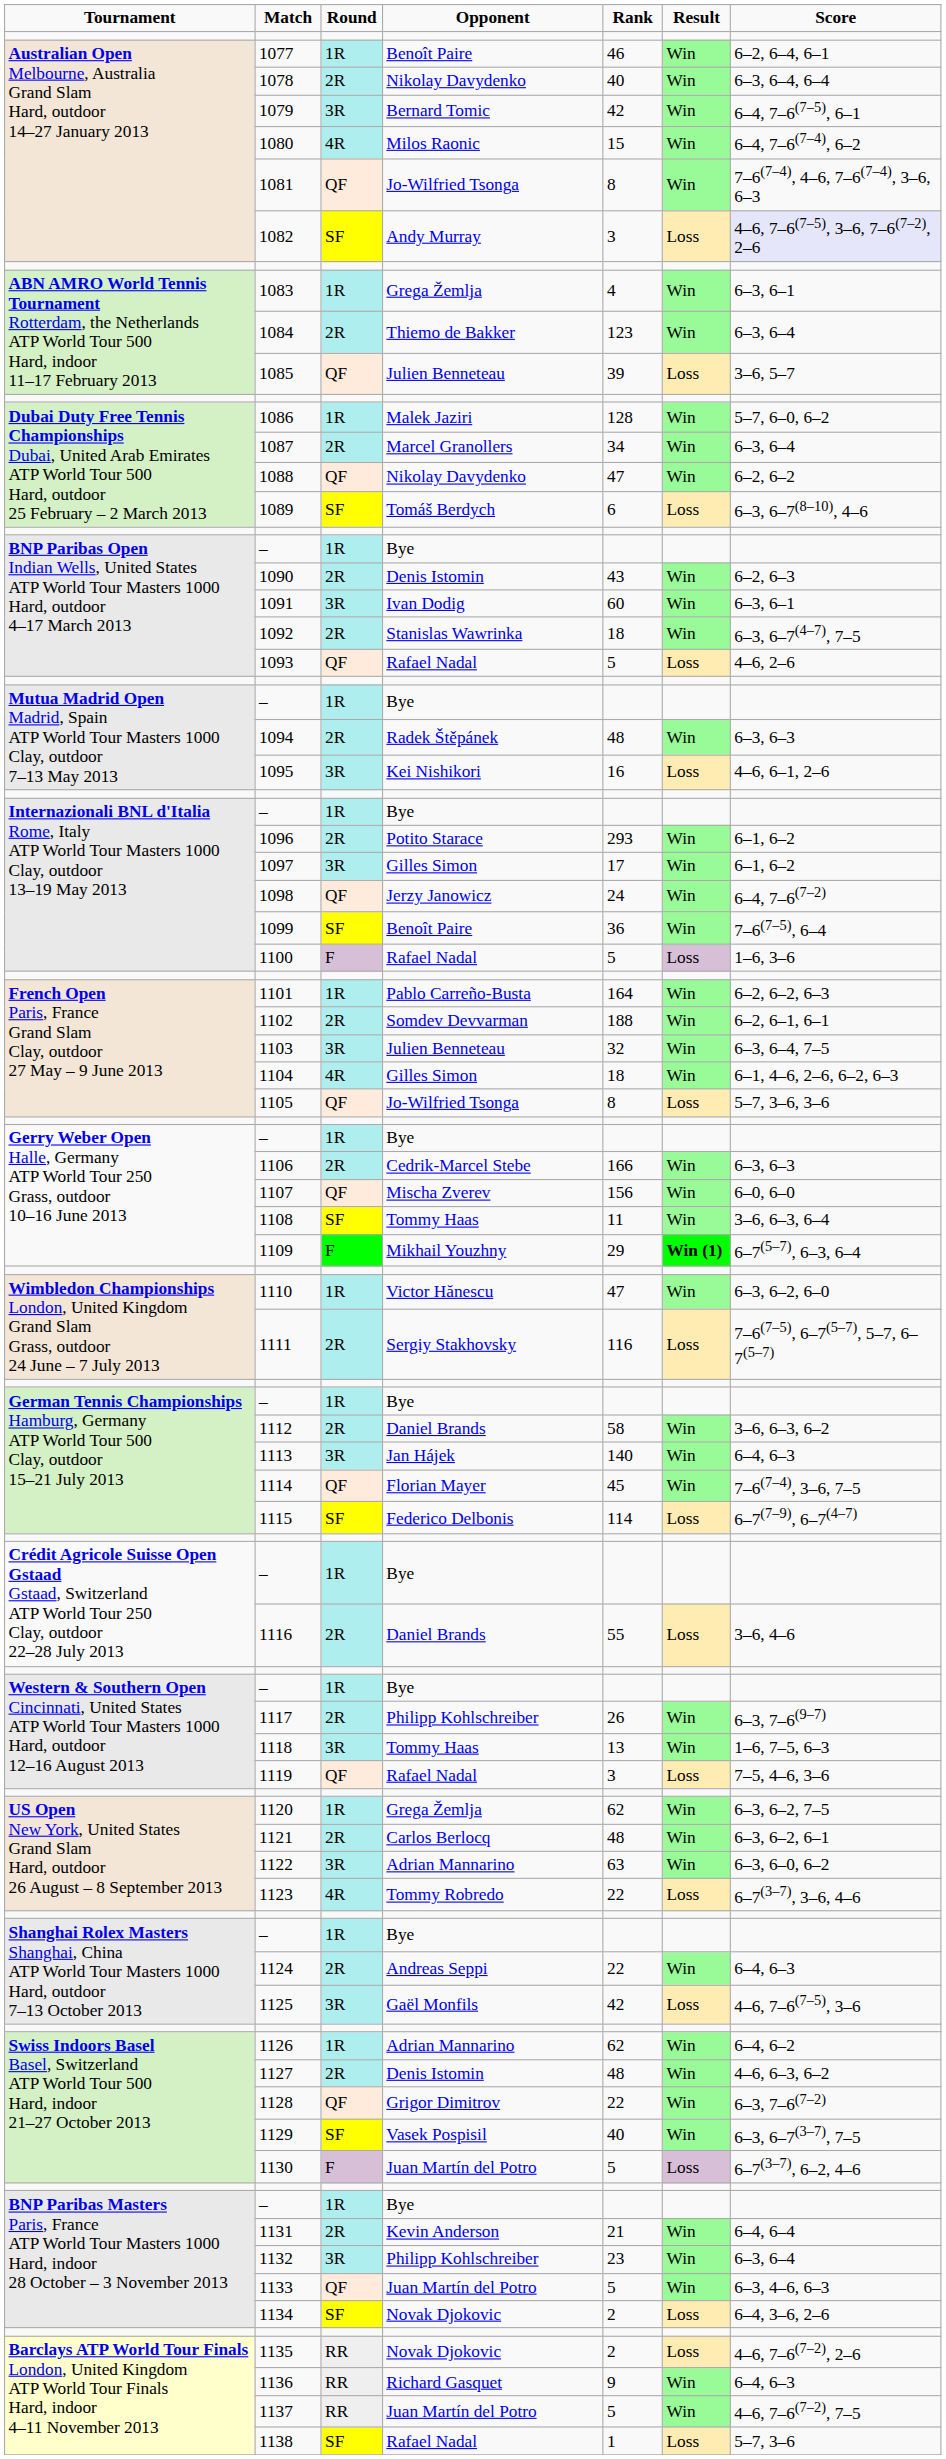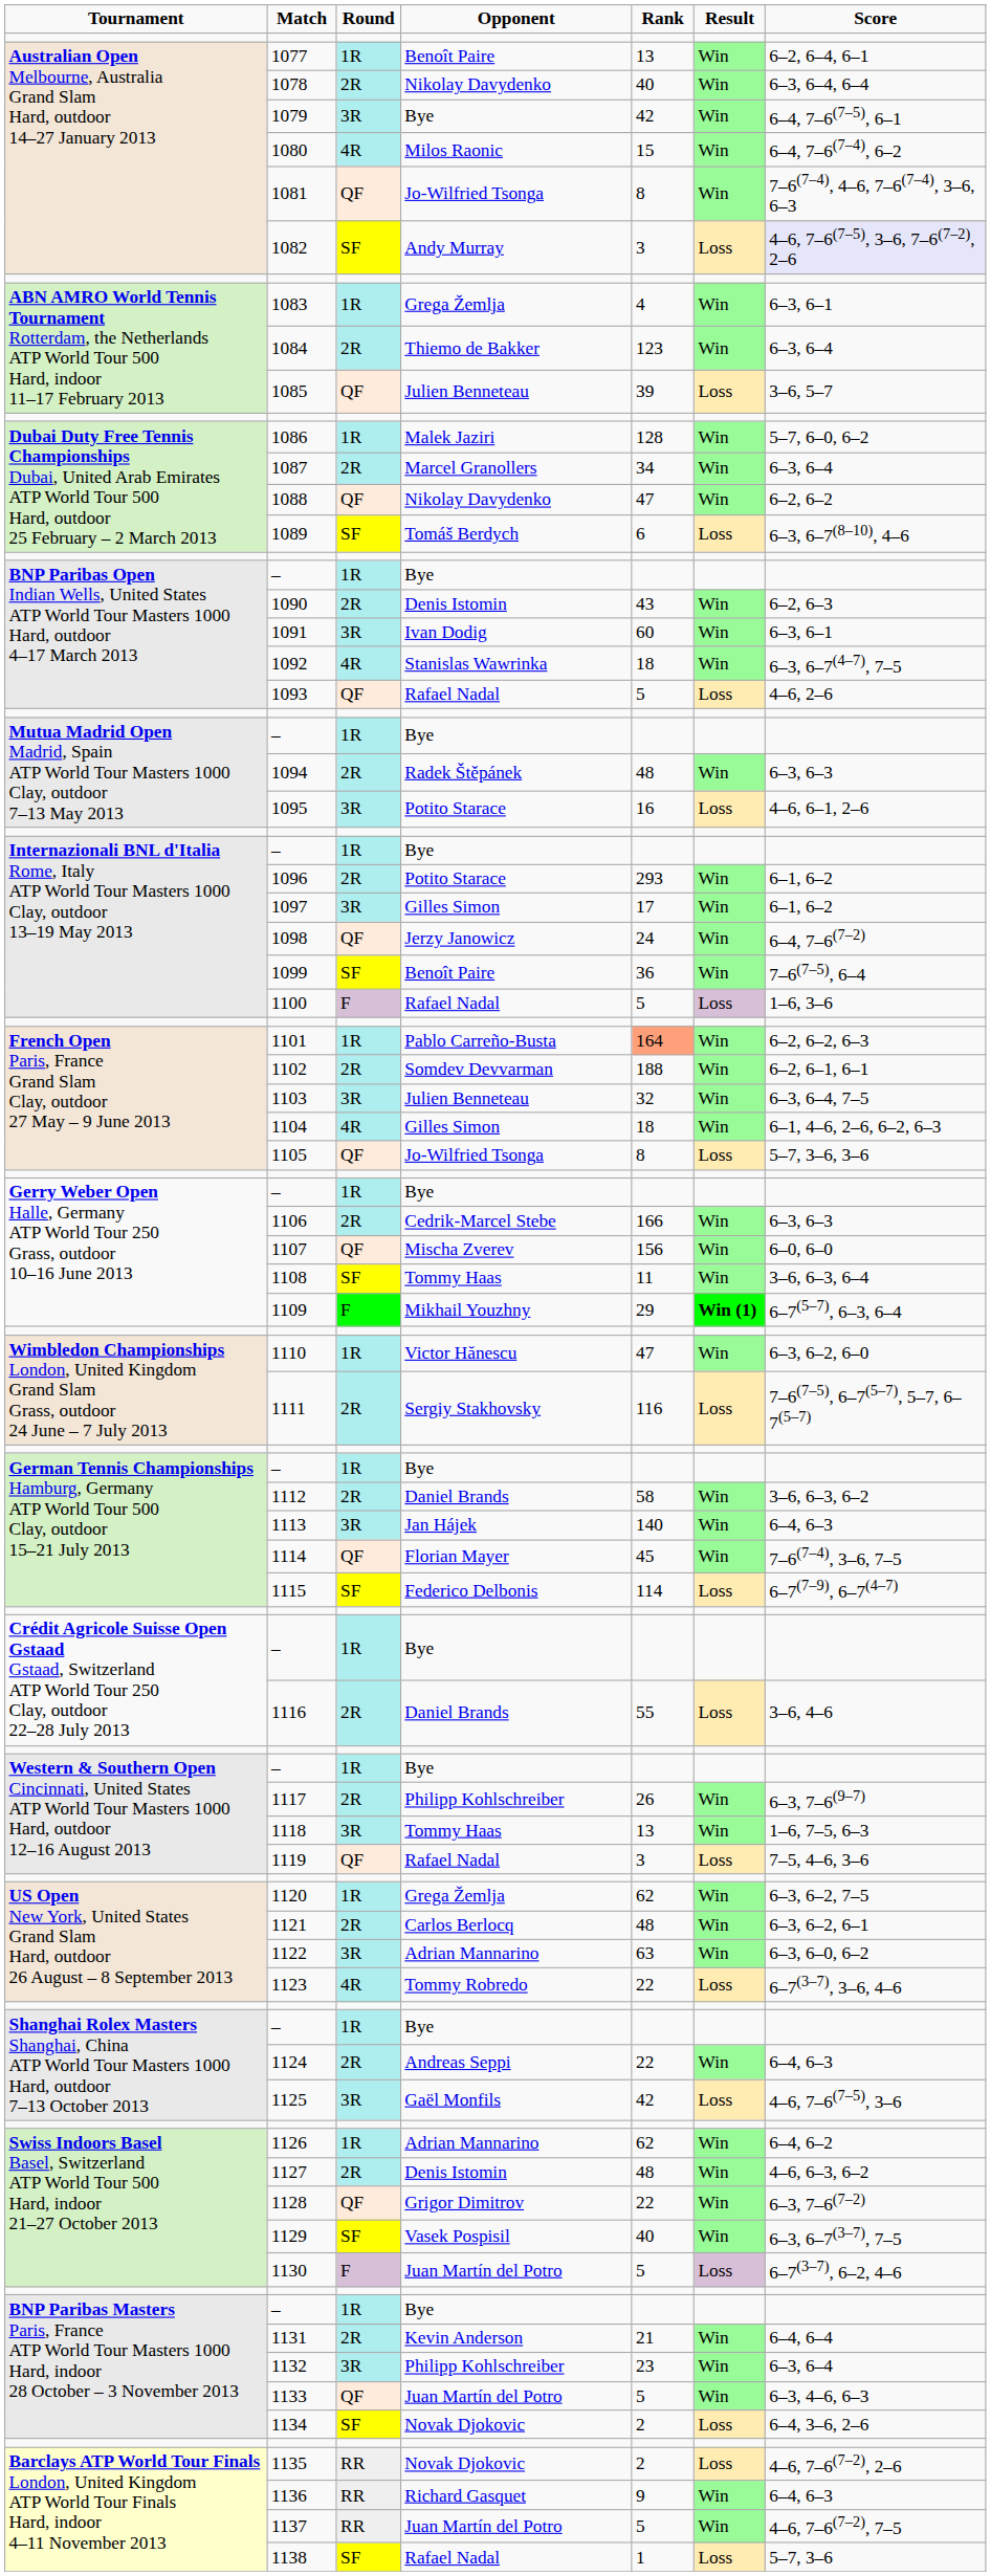1077 | column 5: 46 -> 13
1079 | column 4: Bernard Tomic -> Bye
1092 | column 3: 2R -> 4R
1095 | column 4: Kei Nishikori -> Potito Starace
1101 | column 5: no background -> lightsalmon background
